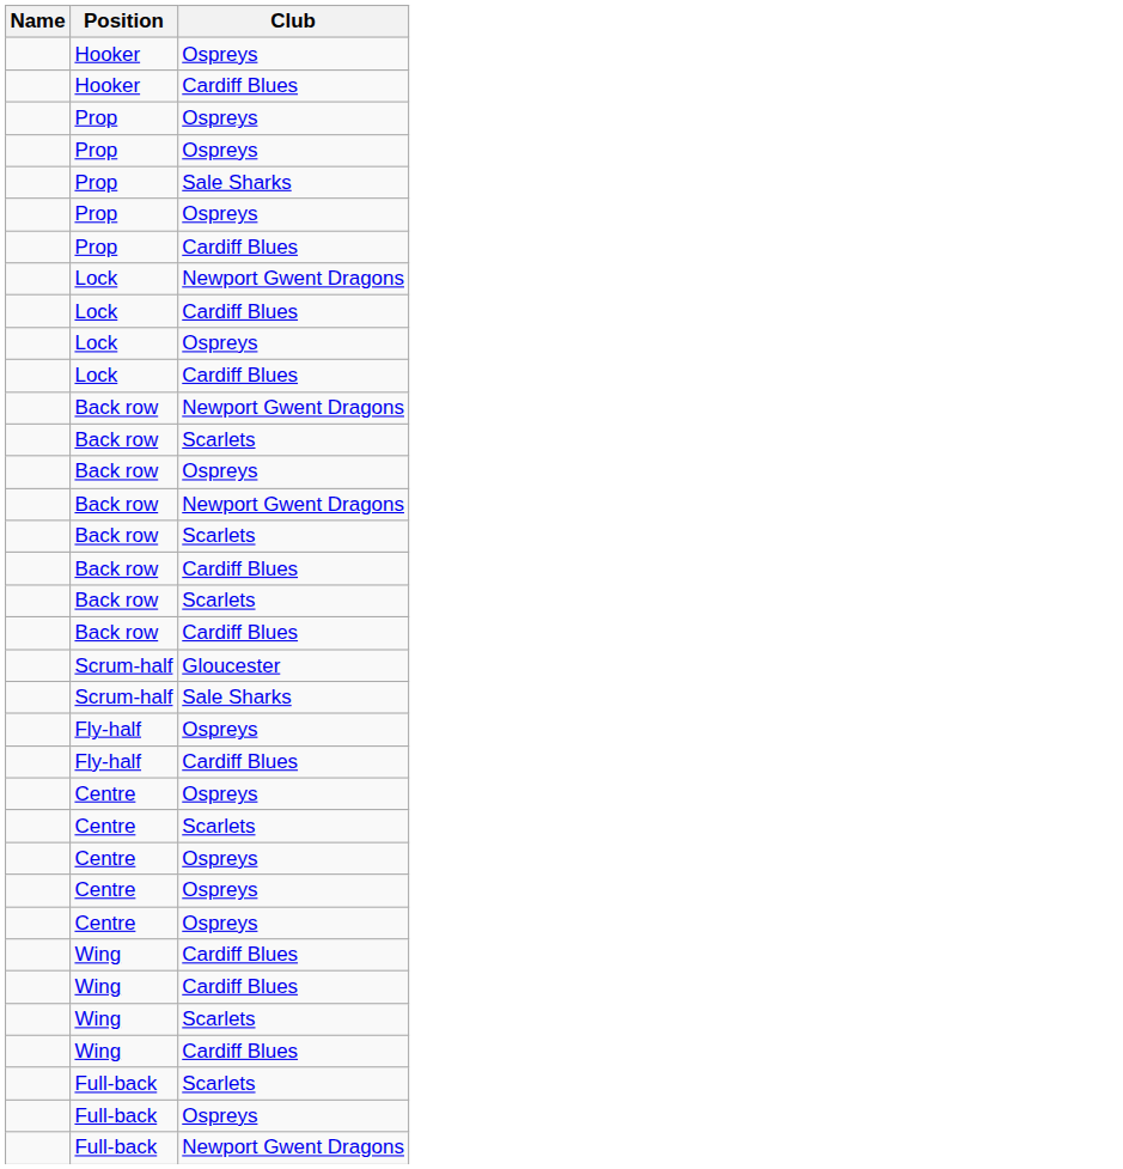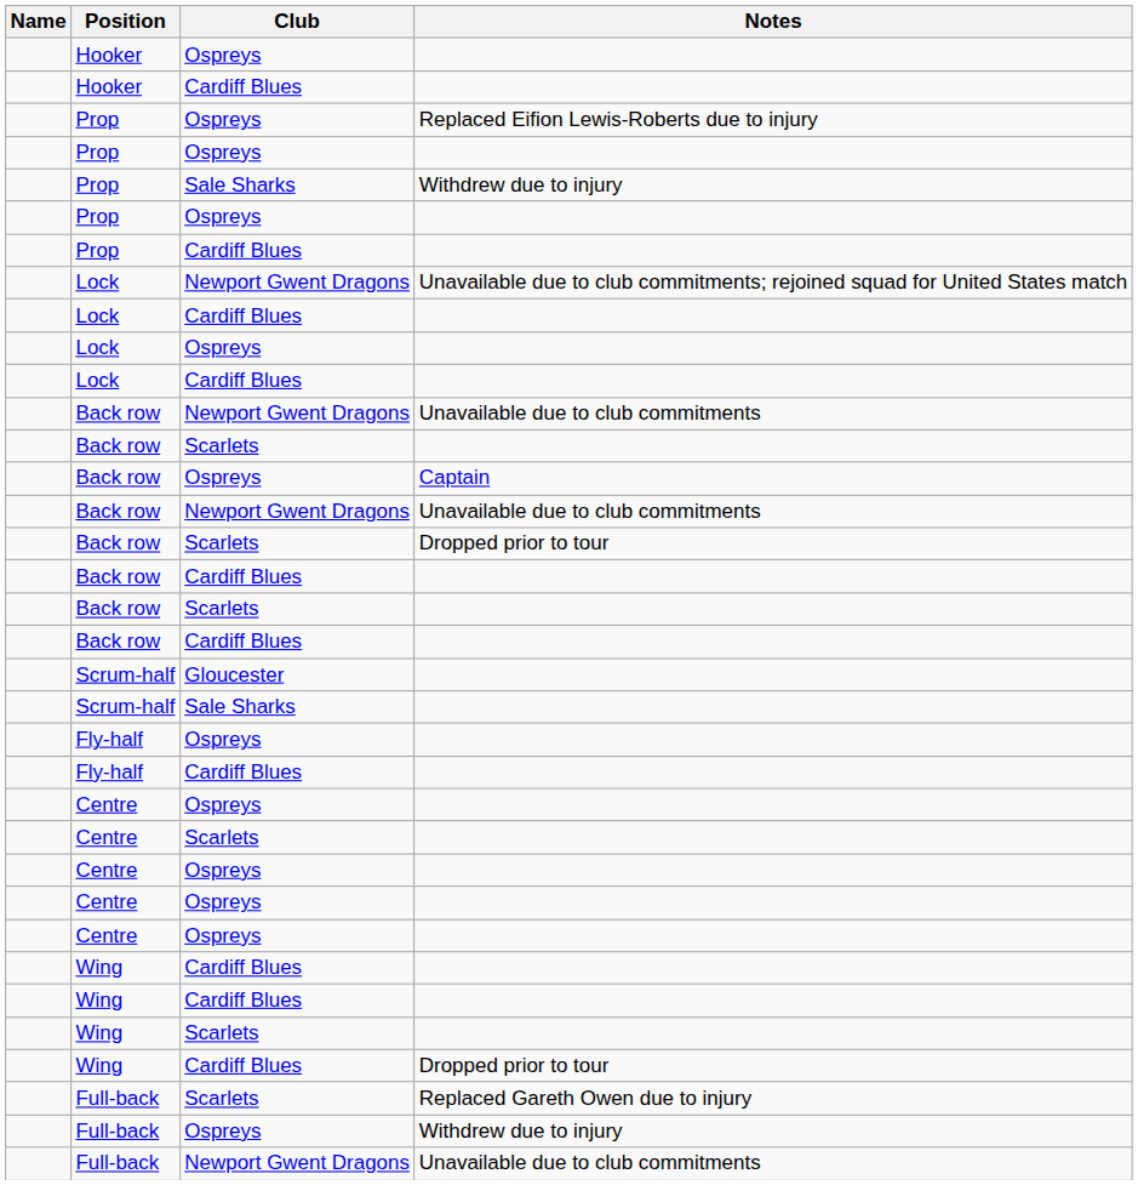+ column: Notes | Replaced Eifion Lewis-Roberts due to injury | Withdrew due to injury | Unavailable due to club commitments; rejoined squad for United States match | Unavailable due to club commitments | Captain | Unavailable due to club commitments | Dropped prior to tour | Dropped prior to tour | Replaced Gareth Owen due to injury | Withdrew due to injury | Unavailable due to club commitments
